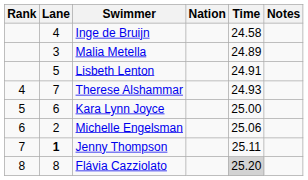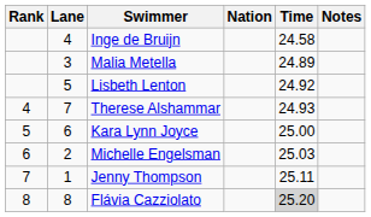Lisbeth Lenton | Time: 24.91 -> 24.92
Michelle Engelsman | Time: 25.06 -> 25.03
Jenny Thompson | Lane: bold -> normal
